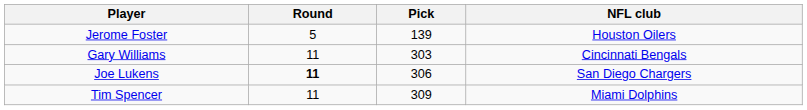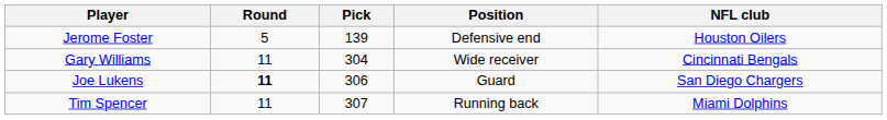+ column: Position | Defensive end | Wide receiver | Guard | Running back
Gary Williams | Pick: 303 -> 304
Tim Spencer | Pick: 309 -> 307
